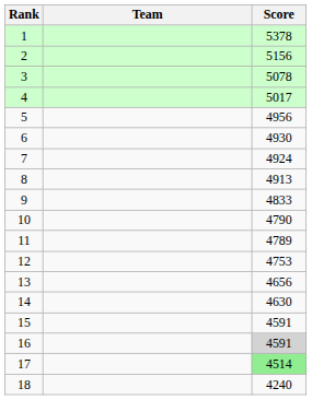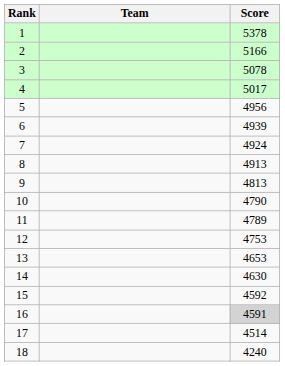2 | Score: 5156 -> 5166
6 | Score: 4930 -> 4939
9 | Score: 4833 -> 4813
13 | Score: 4656 -> 4653
15 | Score: 4591 -> 4592
17 | Score: lightgreen background -> no background
